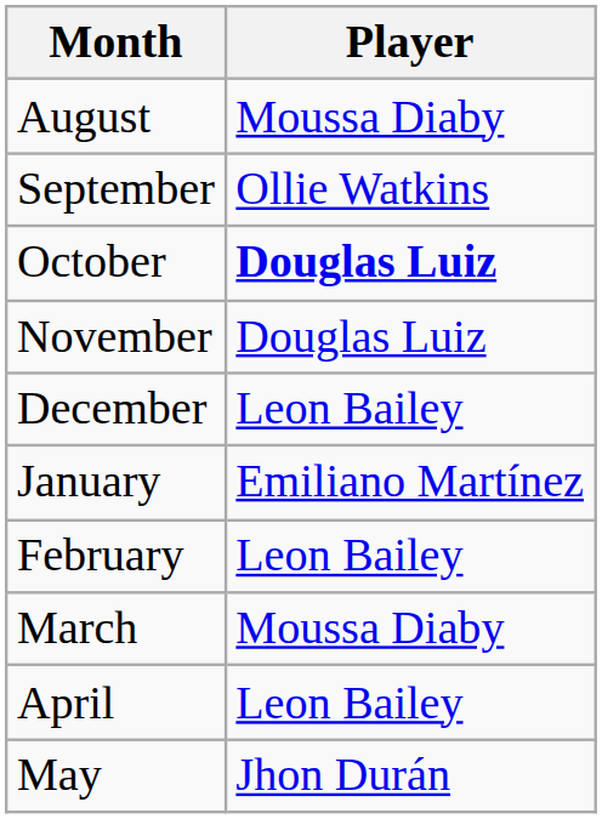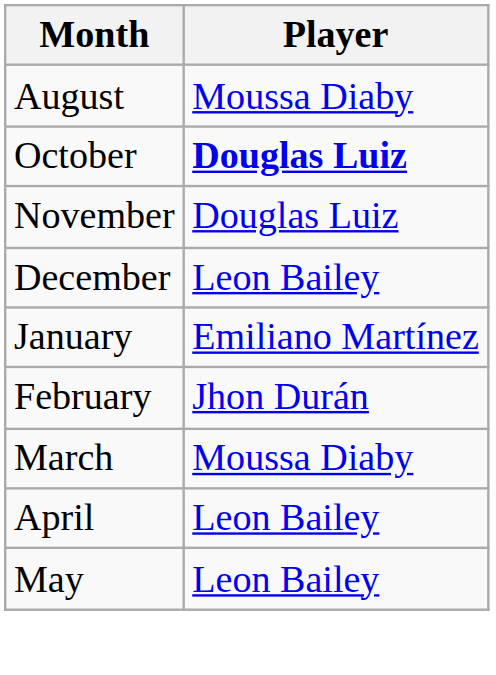- row: September | Ollie Watkins
February | Player: Leon Bailey -> Jhon Durán
May | Player: Jhon Durán -> Leon Bailey
